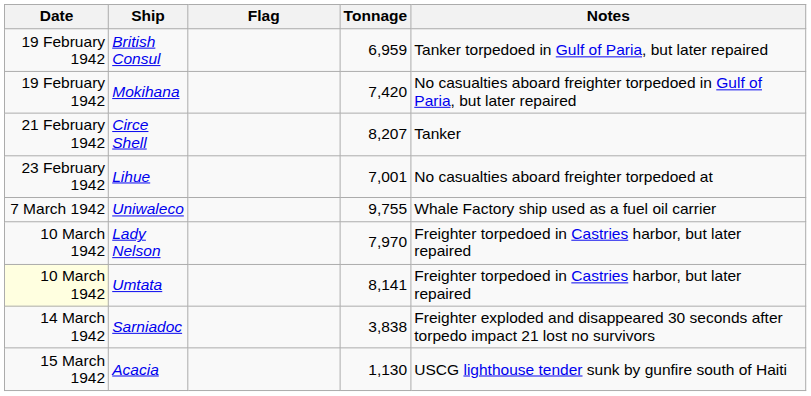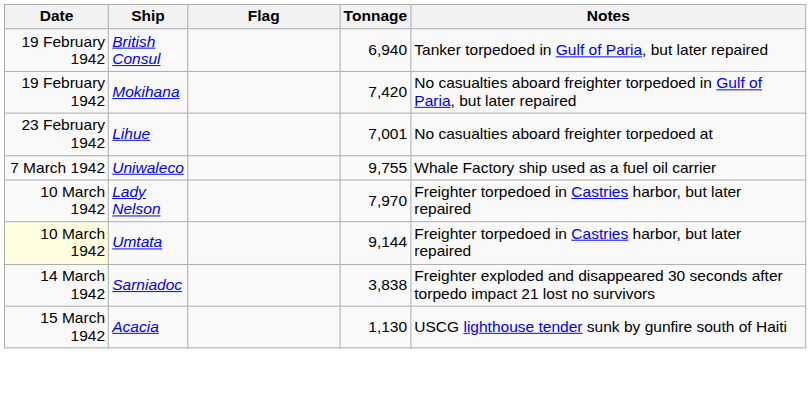British Consul | Tonnage: 6,959 -> 6,940
- row: 21 February 1942 | Circe Shell | 8,207 | Tanker
Umtata | Tonnage: 8,141 -> 9,144
